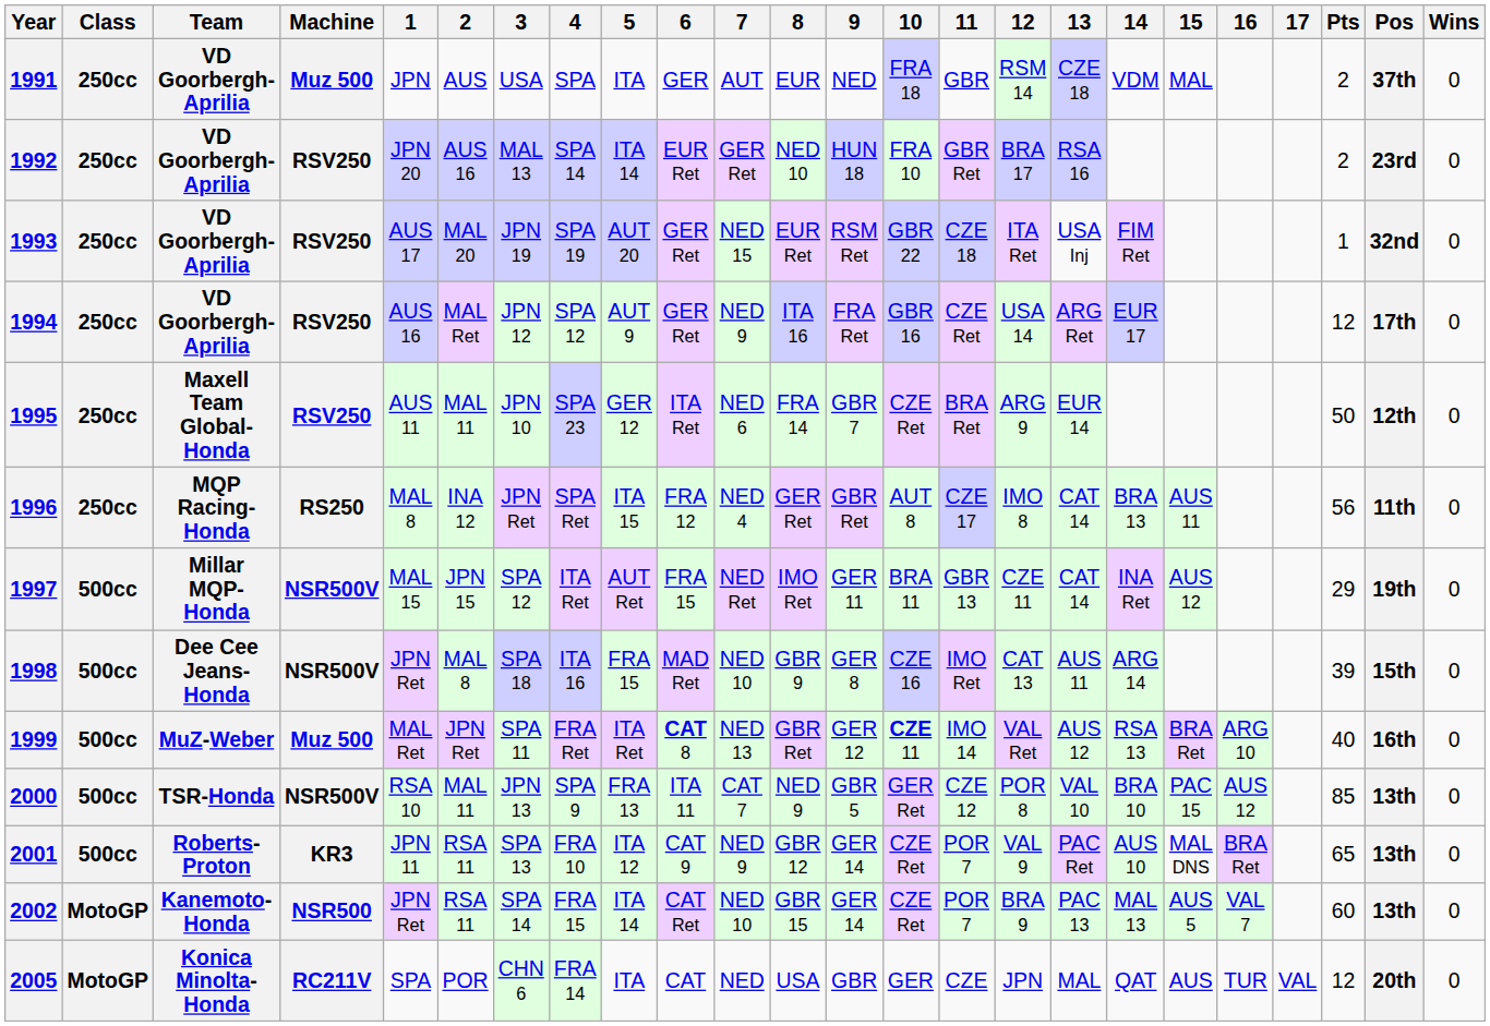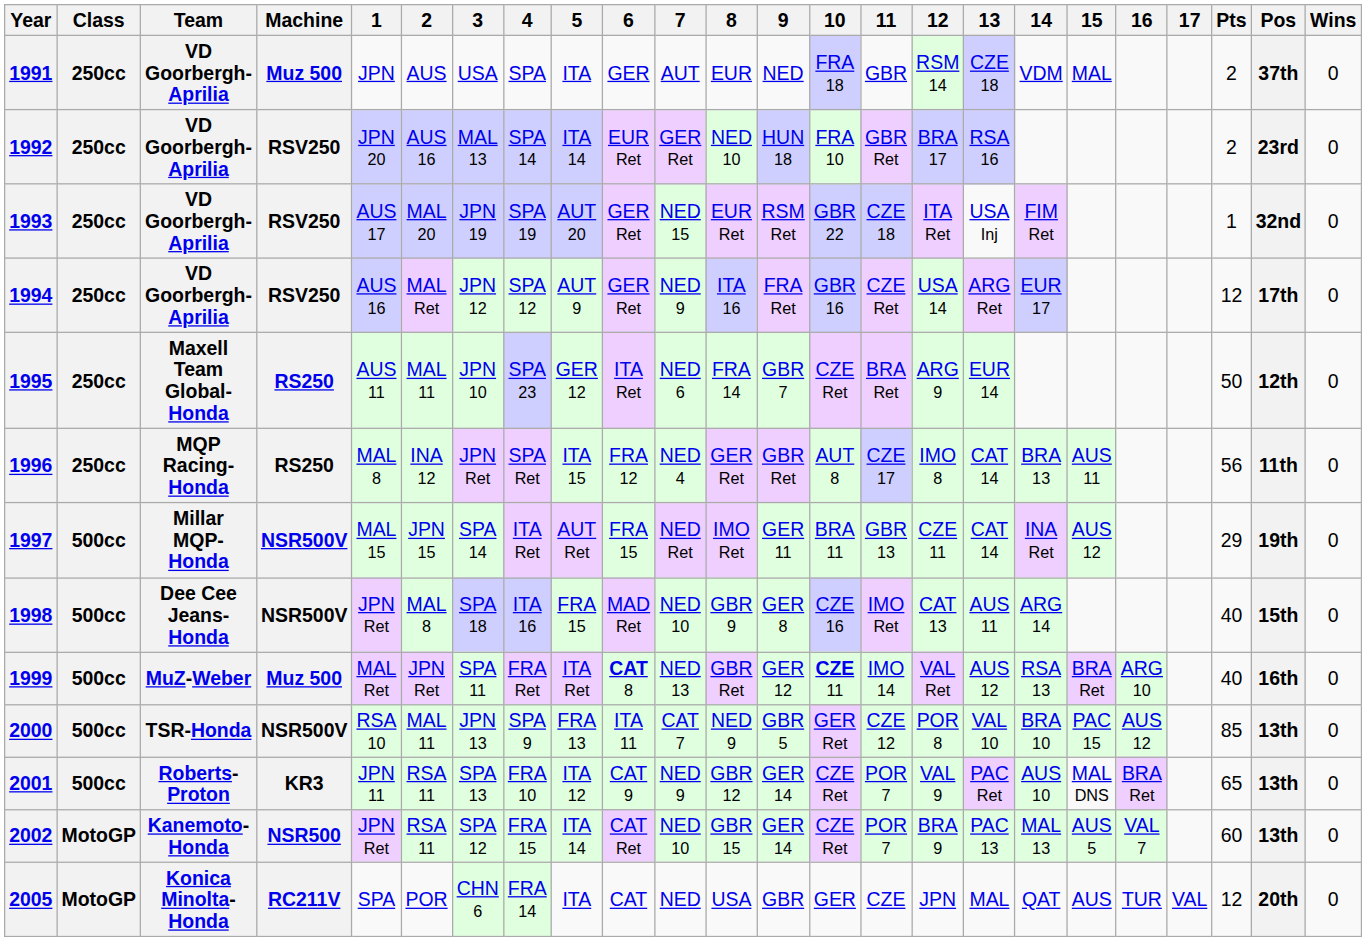1995 | Machine: RSV250 -> RS250
1997 | 3: SPA 12 -> SPA 14
1998 | Pts: 39 -> 40
2002 | 3: SPA 14 -> SPA 12
